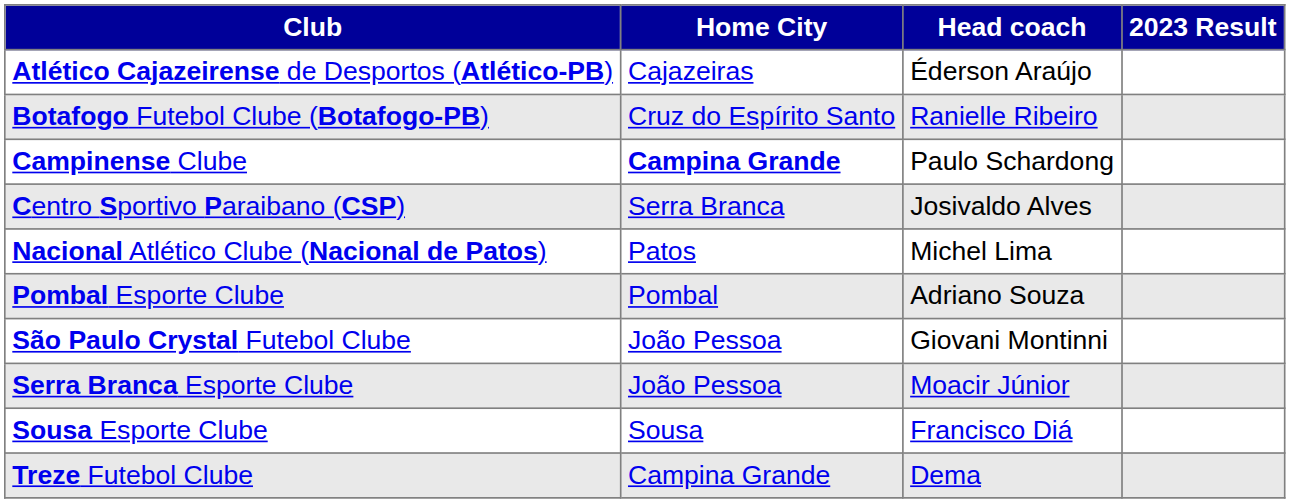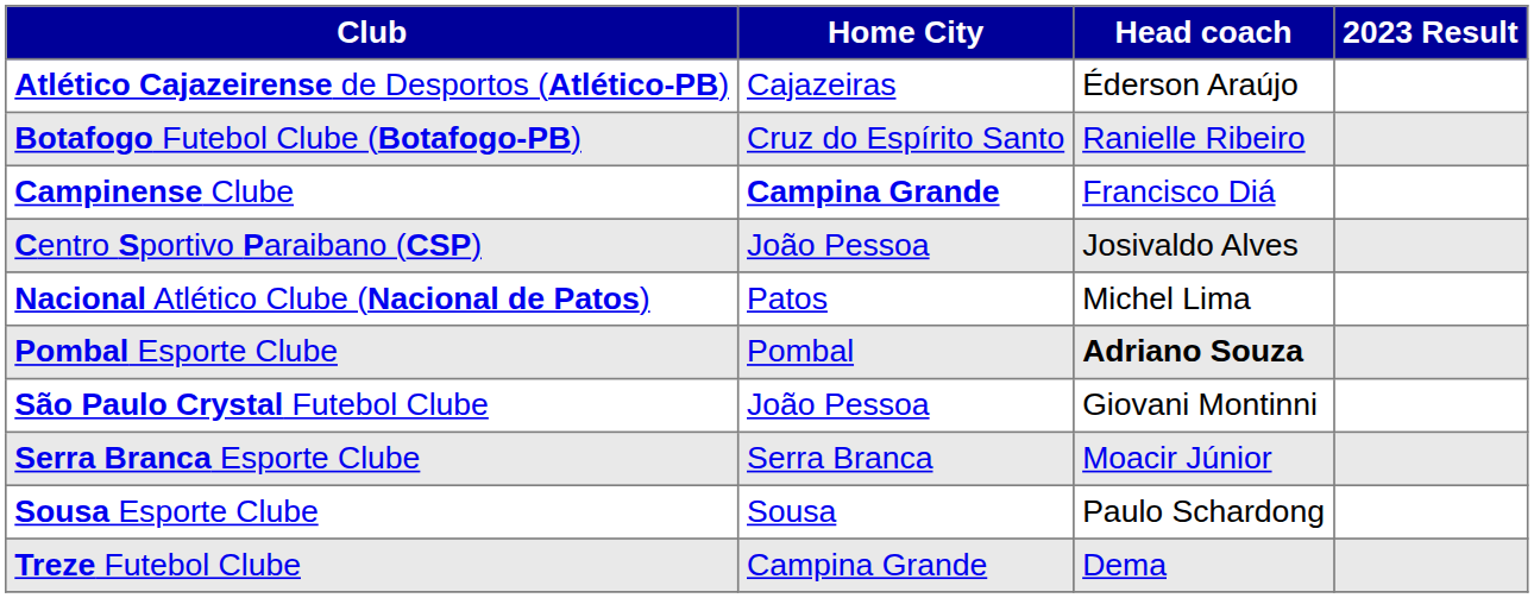Campinense Clube | Head coach: Paulo Schardong -> Francisco Diá
Centro Sportivo Paraibano (CSP) | Home City: Serra Branca -> João Pessoa
Pombal Esporte Clube | Head coach: normal -> bold
Serra Branca Esporte Clube | Home City: João Pessoa -> Serra Branca
Sousa Esporte Clube | Head coach: Francisco Diá -> Paulo Schardong
